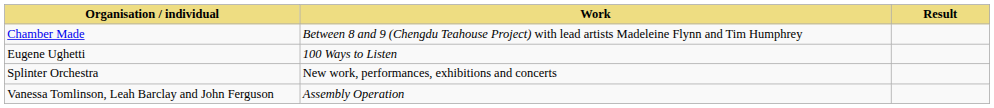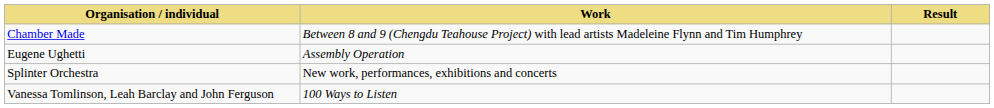Eugene Ughetti | Work: 100 Ways to Listen -> Assembly Operation
Vanessa Tomlinson, Leah Barclay and John Ferguson | Work: Assembly Operation -> 100 Ways to Listen
